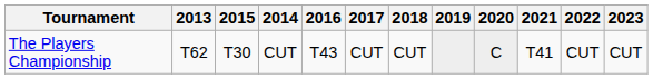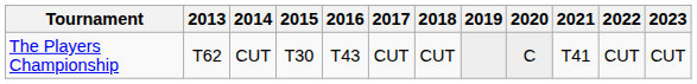columns swapped: 2014 <-> 2015
